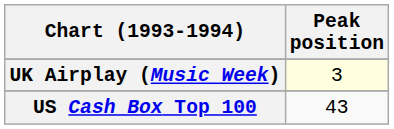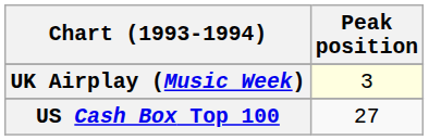US Cash Box Top 100 | Peak position: 43 -> 27
